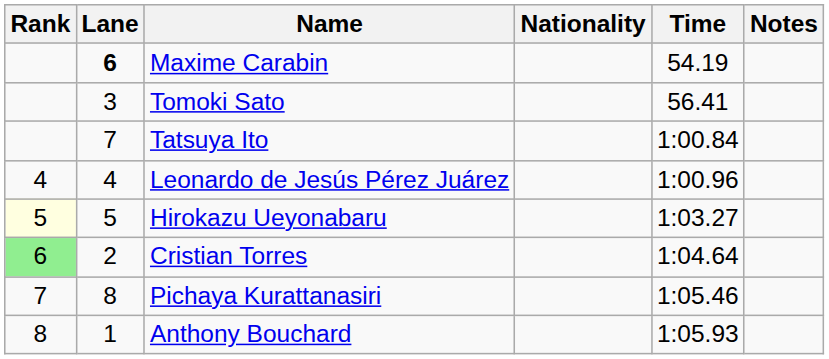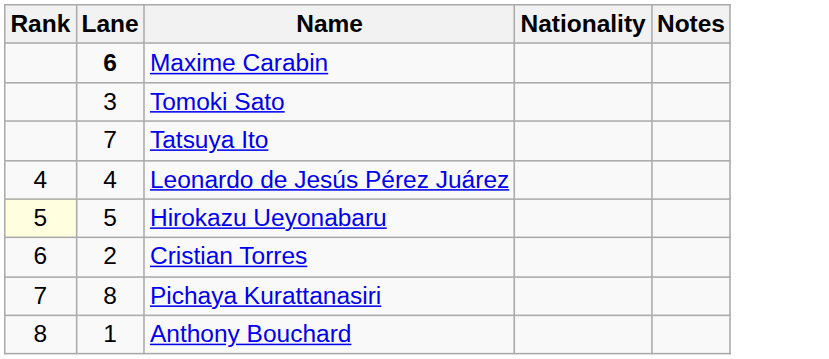- column: Time | 54.19 | 56.41 | 1:00.84 | 1:00.96 | 1:03.27 | 1:04.64 | 1:05.46 | 1:05.93
Cristian Torres | Rank: lightgreen background -> no background
